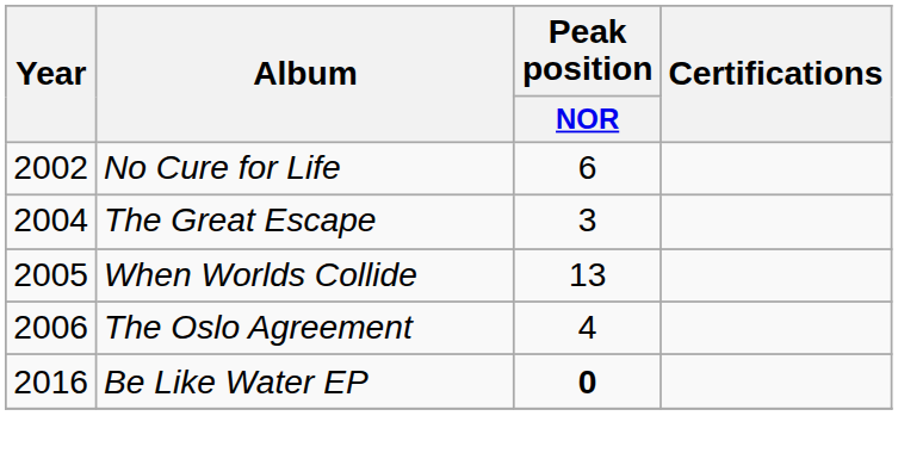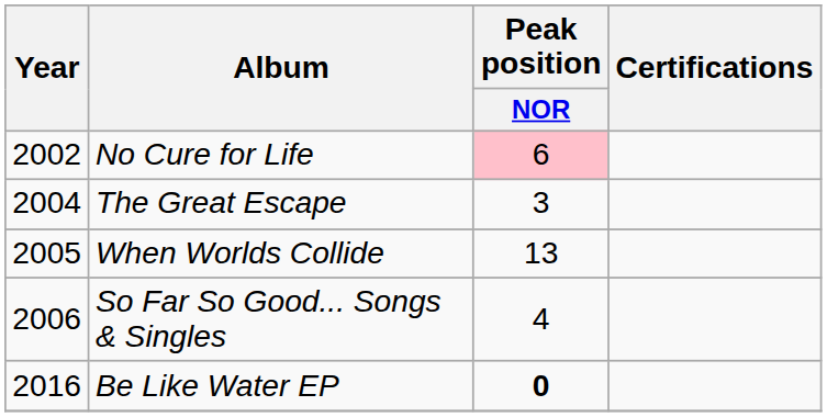No Cure for Life | Peak position / NOR: no background -> pink background
+ row: 2006 | So Far So Good... Songs & Singles | 4
- row: 2006 | The Oslo Agreement | 4
